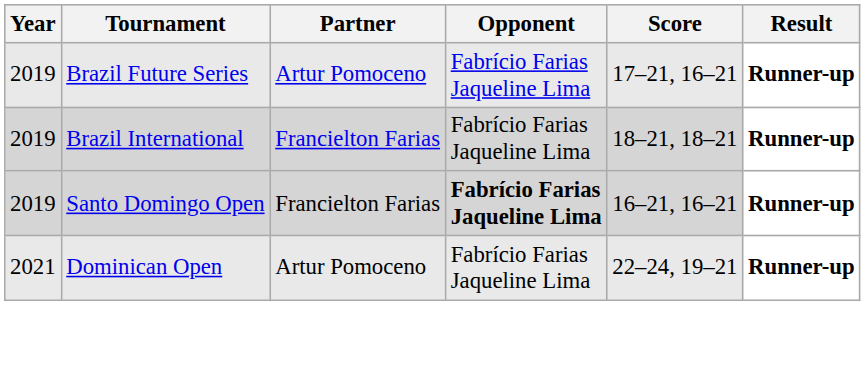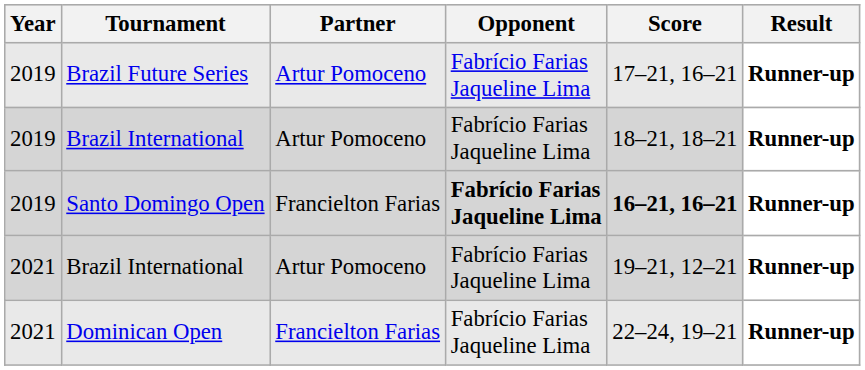2019 / Brazil International | Partner: Francielton Farias -> Artur Pomoceno
Santo Domingo Open | Score: normal -> bold
+ row: 2021 | Brazil International | Artur Pomoceno | Fabrício Farias Jaqueline Lima | 19–21, 12–21 | Runner-up
Dominican Open | Partner: Artur Pomoceno -> Francielton Farias
